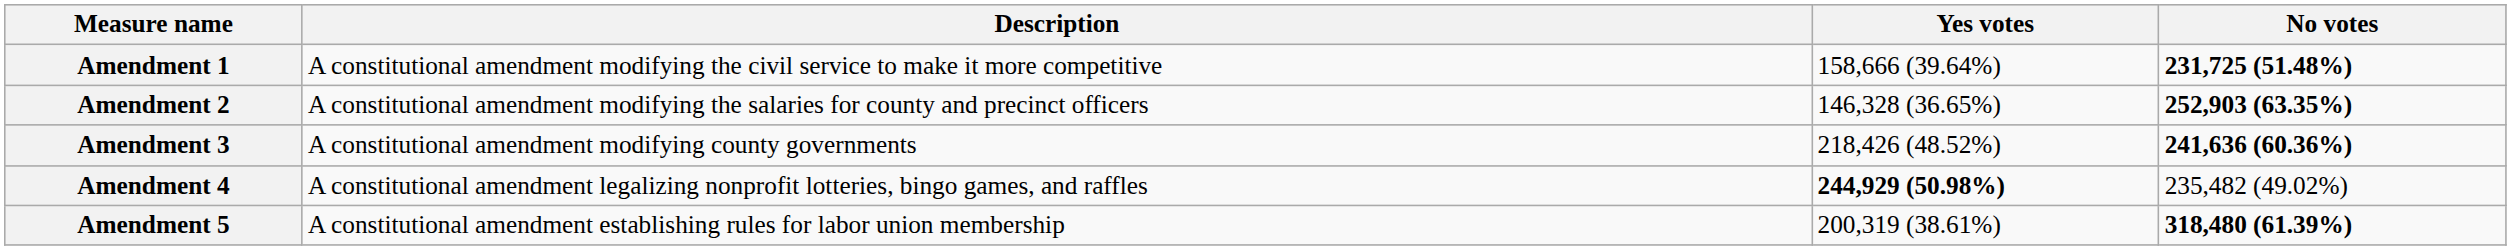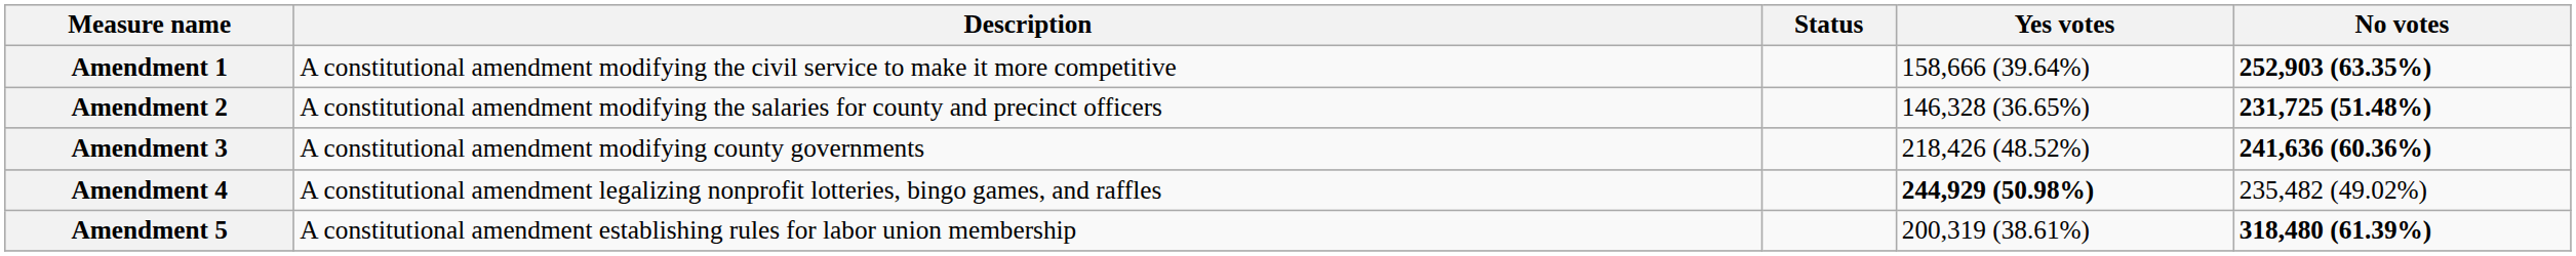+ column: Status
Amendment 1 | No votes: 231,725 (51.48%) -> 252,903 (63.35%)
Amendment 2 | No votes: 252,903 (63.35%) -> 231,725 (51.48%)
